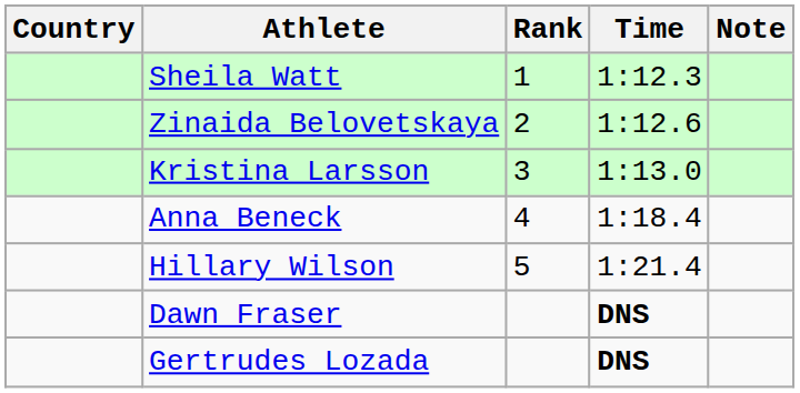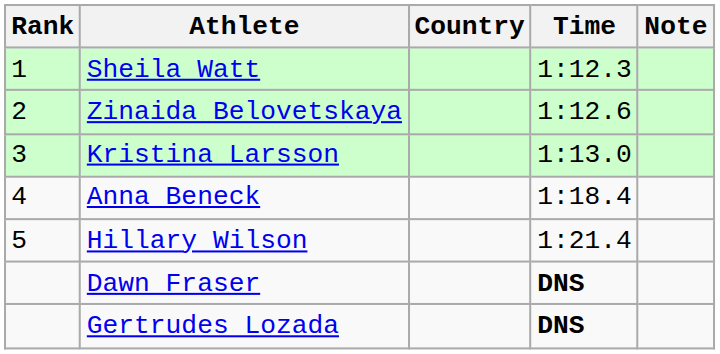columns swapped: Rank <-> Country
